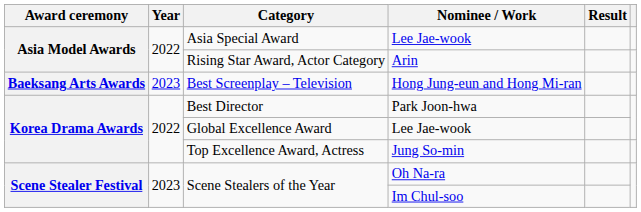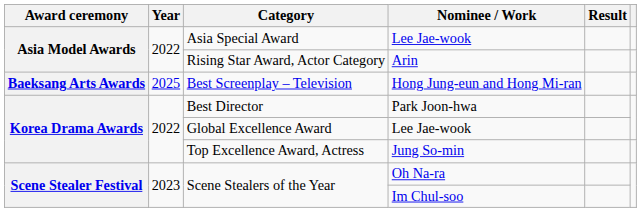Best Screenplay – Television | Year: 2023 -> 2025
